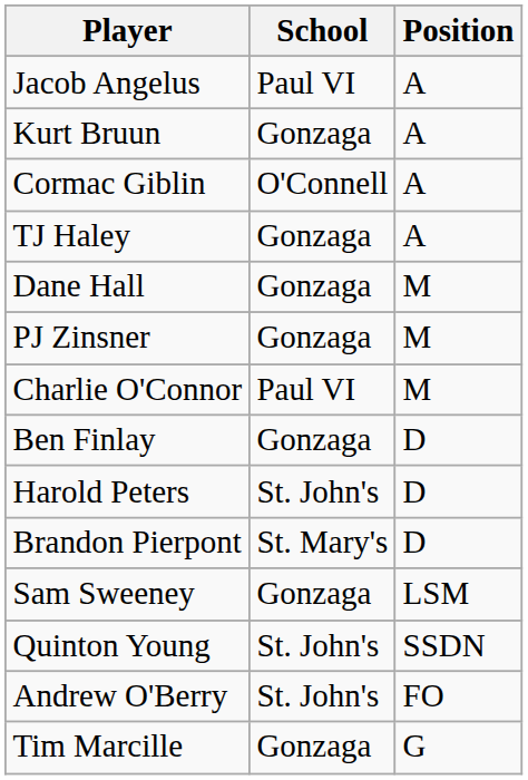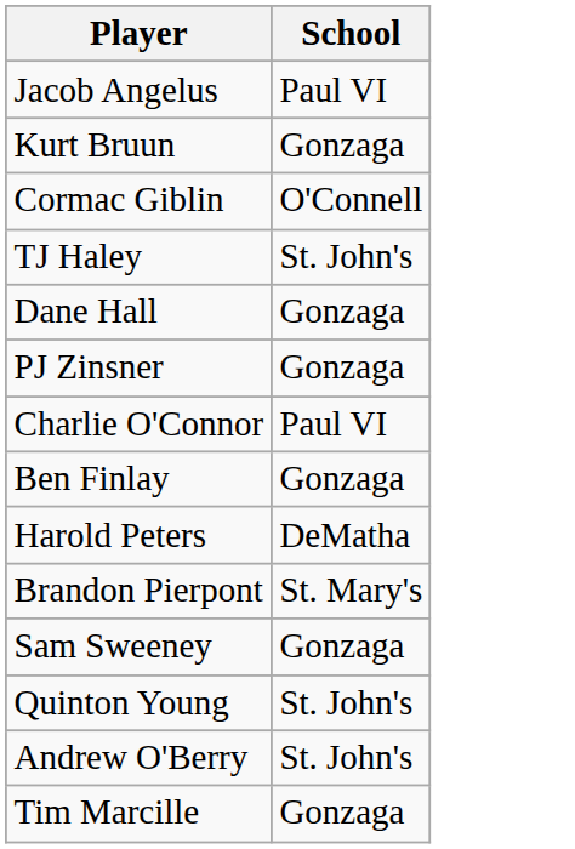- column: Position | A | A | A | A | M | M | M | D | D | D | LSM | SSDN | FO | G
TJ Haley | School: Gonzaga -> St. John's
Harold Peters | School: St. John's -> DeMatha
